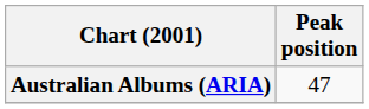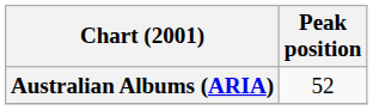Australian Albums (ARIA) | Peak position: 47 -> 52
